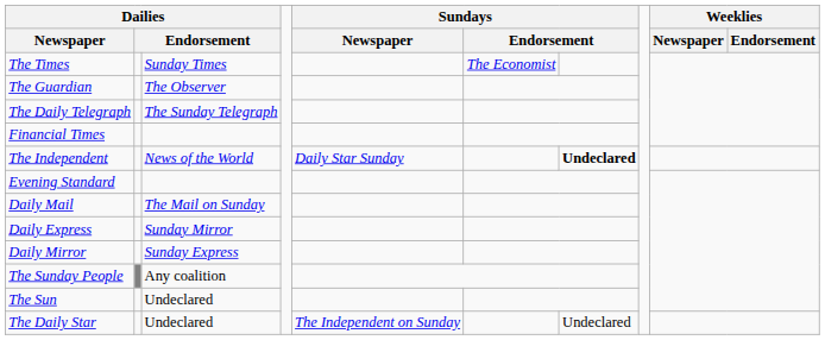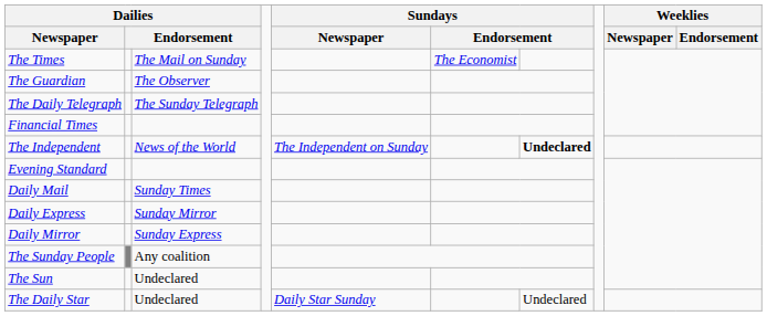The Times | column 3: Sunday Times -> The Mail on Sunday
The Independent | Sundays / Newspaper: Daily Star Sunday -> The Independent on Sunday
Daily Mail | column 3: The Mail on Sunday -> Sunday Times
The Daily Star | Sundays / Newspaper: The Independent on Sunday -> Daily Star Sunday
